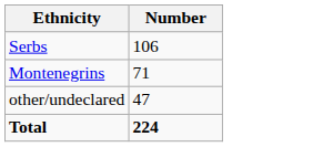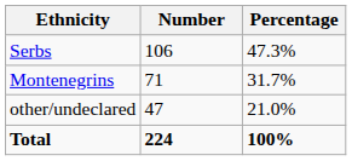+ column: Percentage | 47.3% | 31.7% | 21.0% | 100%
